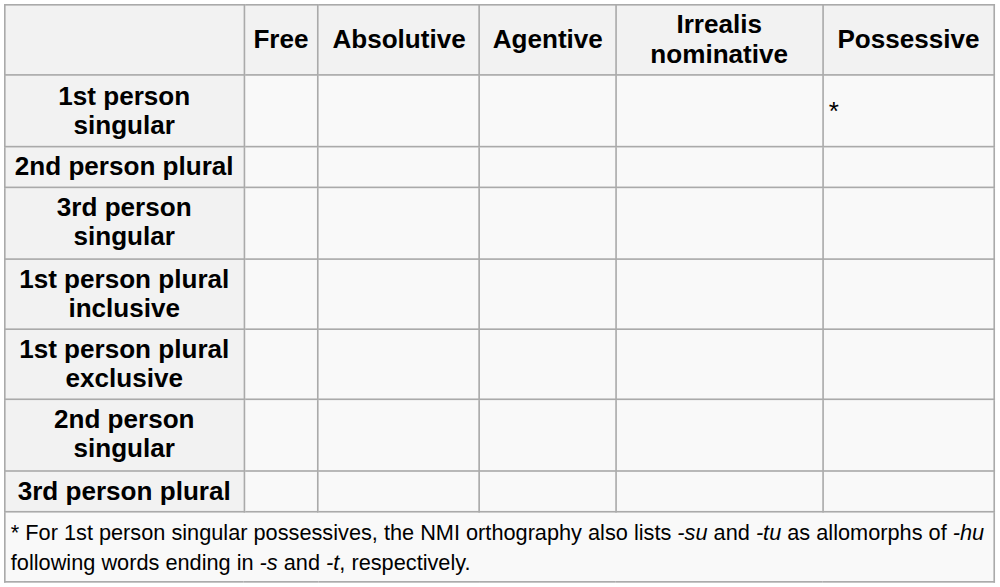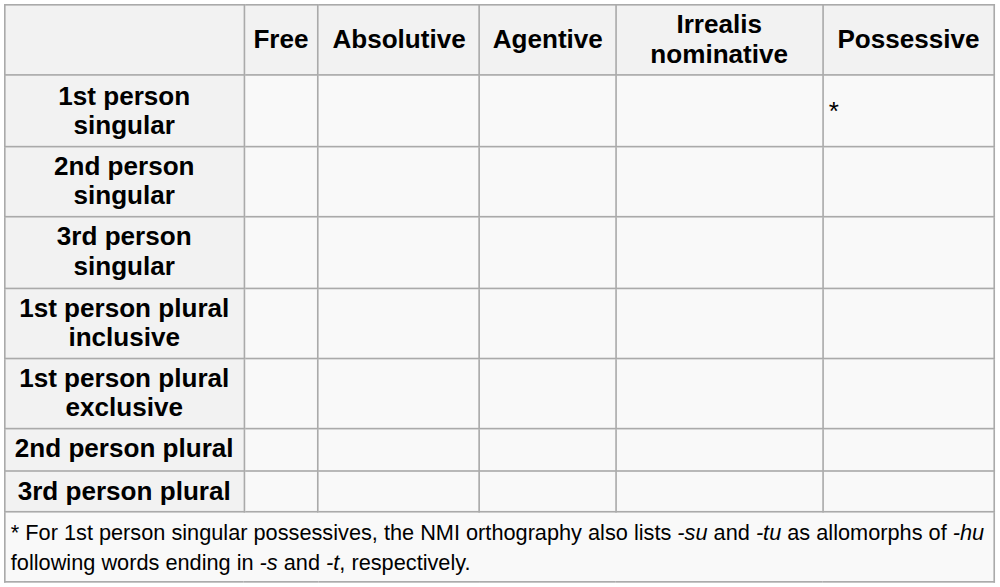rows swapped: 2nd person singular <-> 2nd person plural
